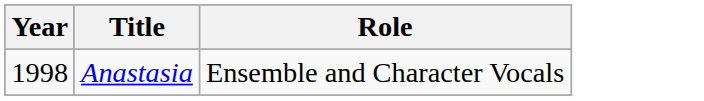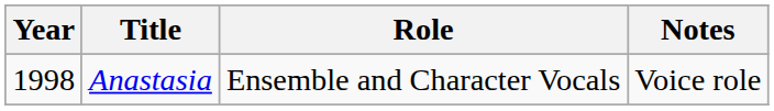+ column: Notes | Voice role
